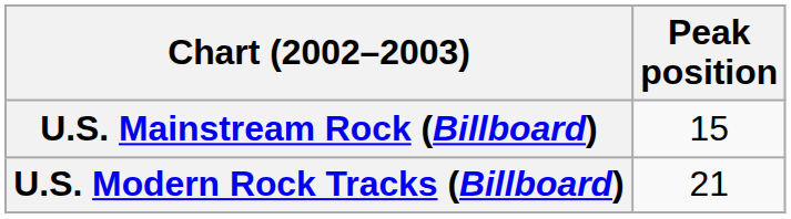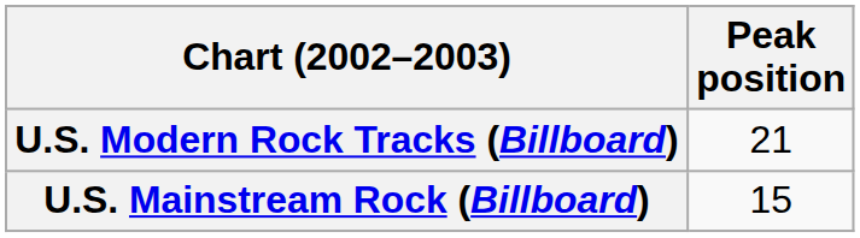rows swapped: U.S. Mainstream Rock (Billboard) <-> U.S. Modern Rock Tracks (Billboard)
